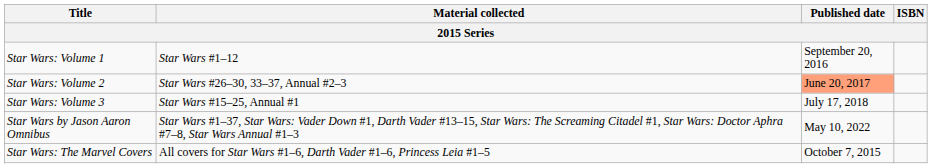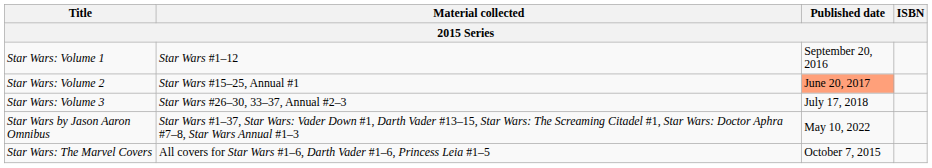Star Wars: Volume 2 | Material collected: Star Wars #26–30, 33–37, Annual #2–3 -> Star Wars #15–25, Annual #1
Star Wars: Volume 3 | Material collected: Star Wars #15–25, Annual #1 -> Star Wars #26–30, 33–37, Annual #2–3
